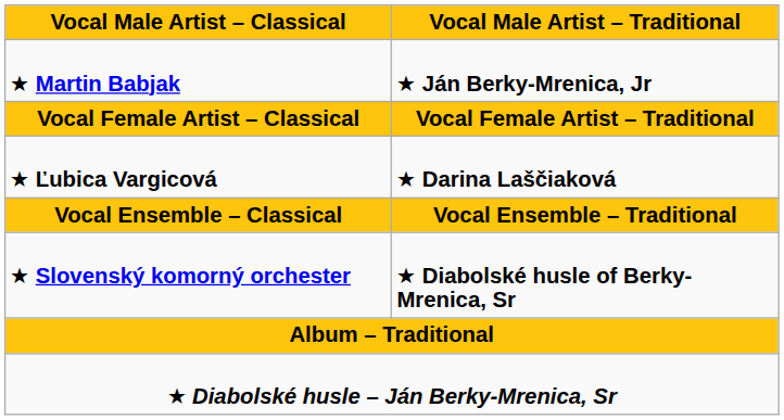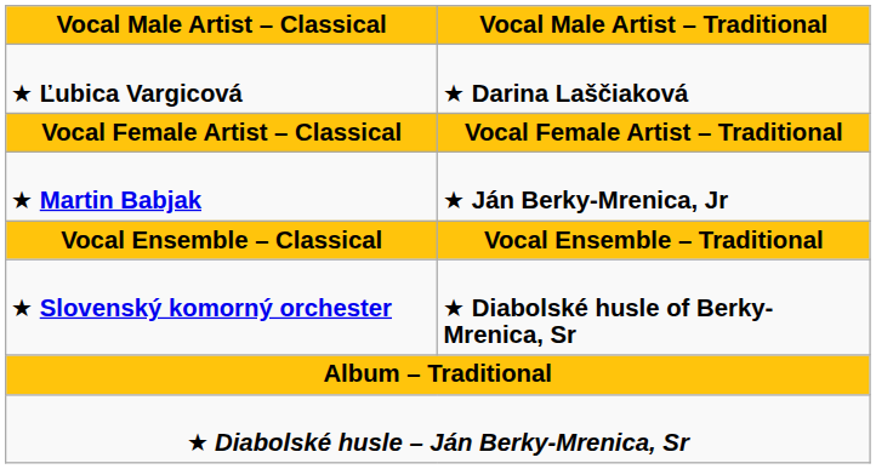rows swapped: ★ Martin Babjak <-> ★ Ľubica Vargicová
